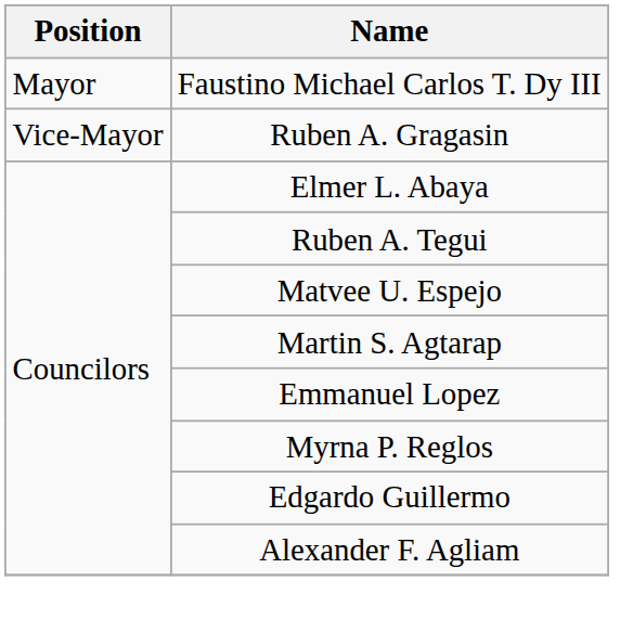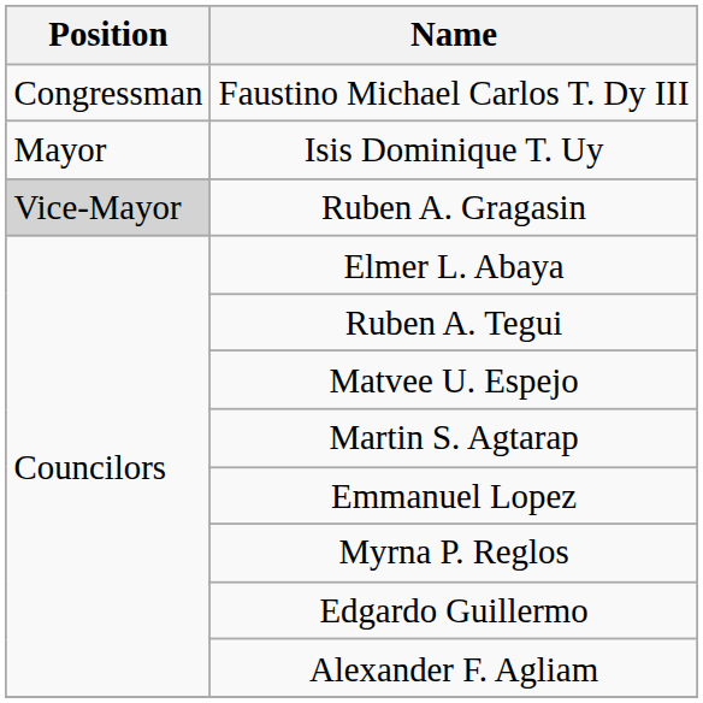Faustino Michael Carlos T. Dy III | Position: Mayor -> Congressman
+ row: Mayor | Isis Dominique T. Uy
Ruben A. Gragasin | Position: no background -> lightgrey background
